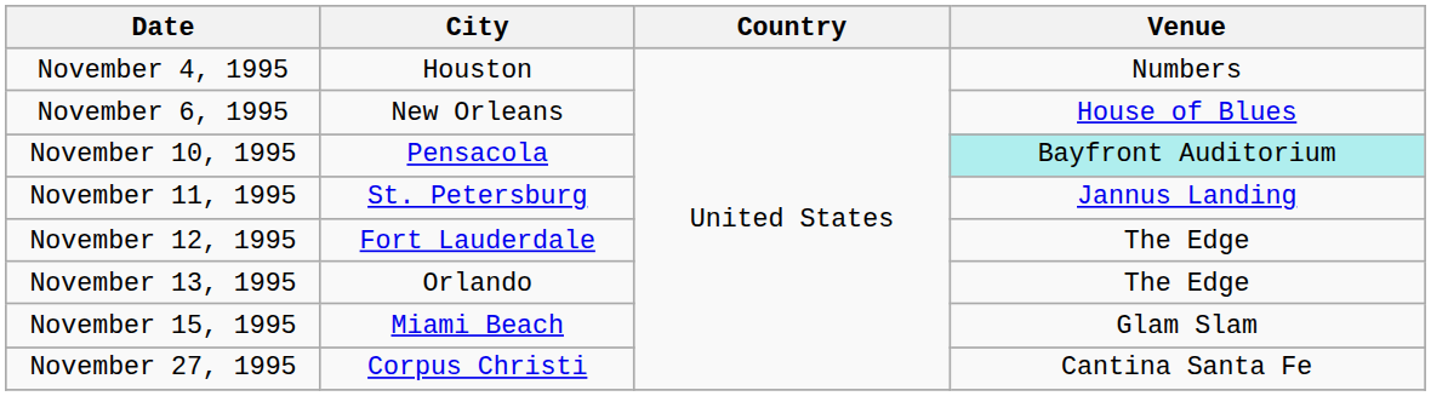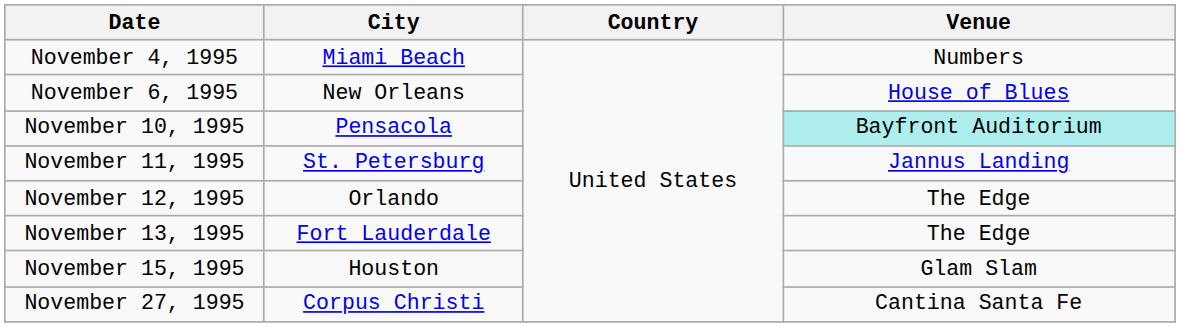November 4, 1995 | City: Houston -> Miami Beach
November 12, 1995 | City: Fort Lauderdale -> Orlando
November 13, 1995 | City: Orlando -> Fort Lauderdale
November 15, 1995 | City: Miami Beach -> Houston
